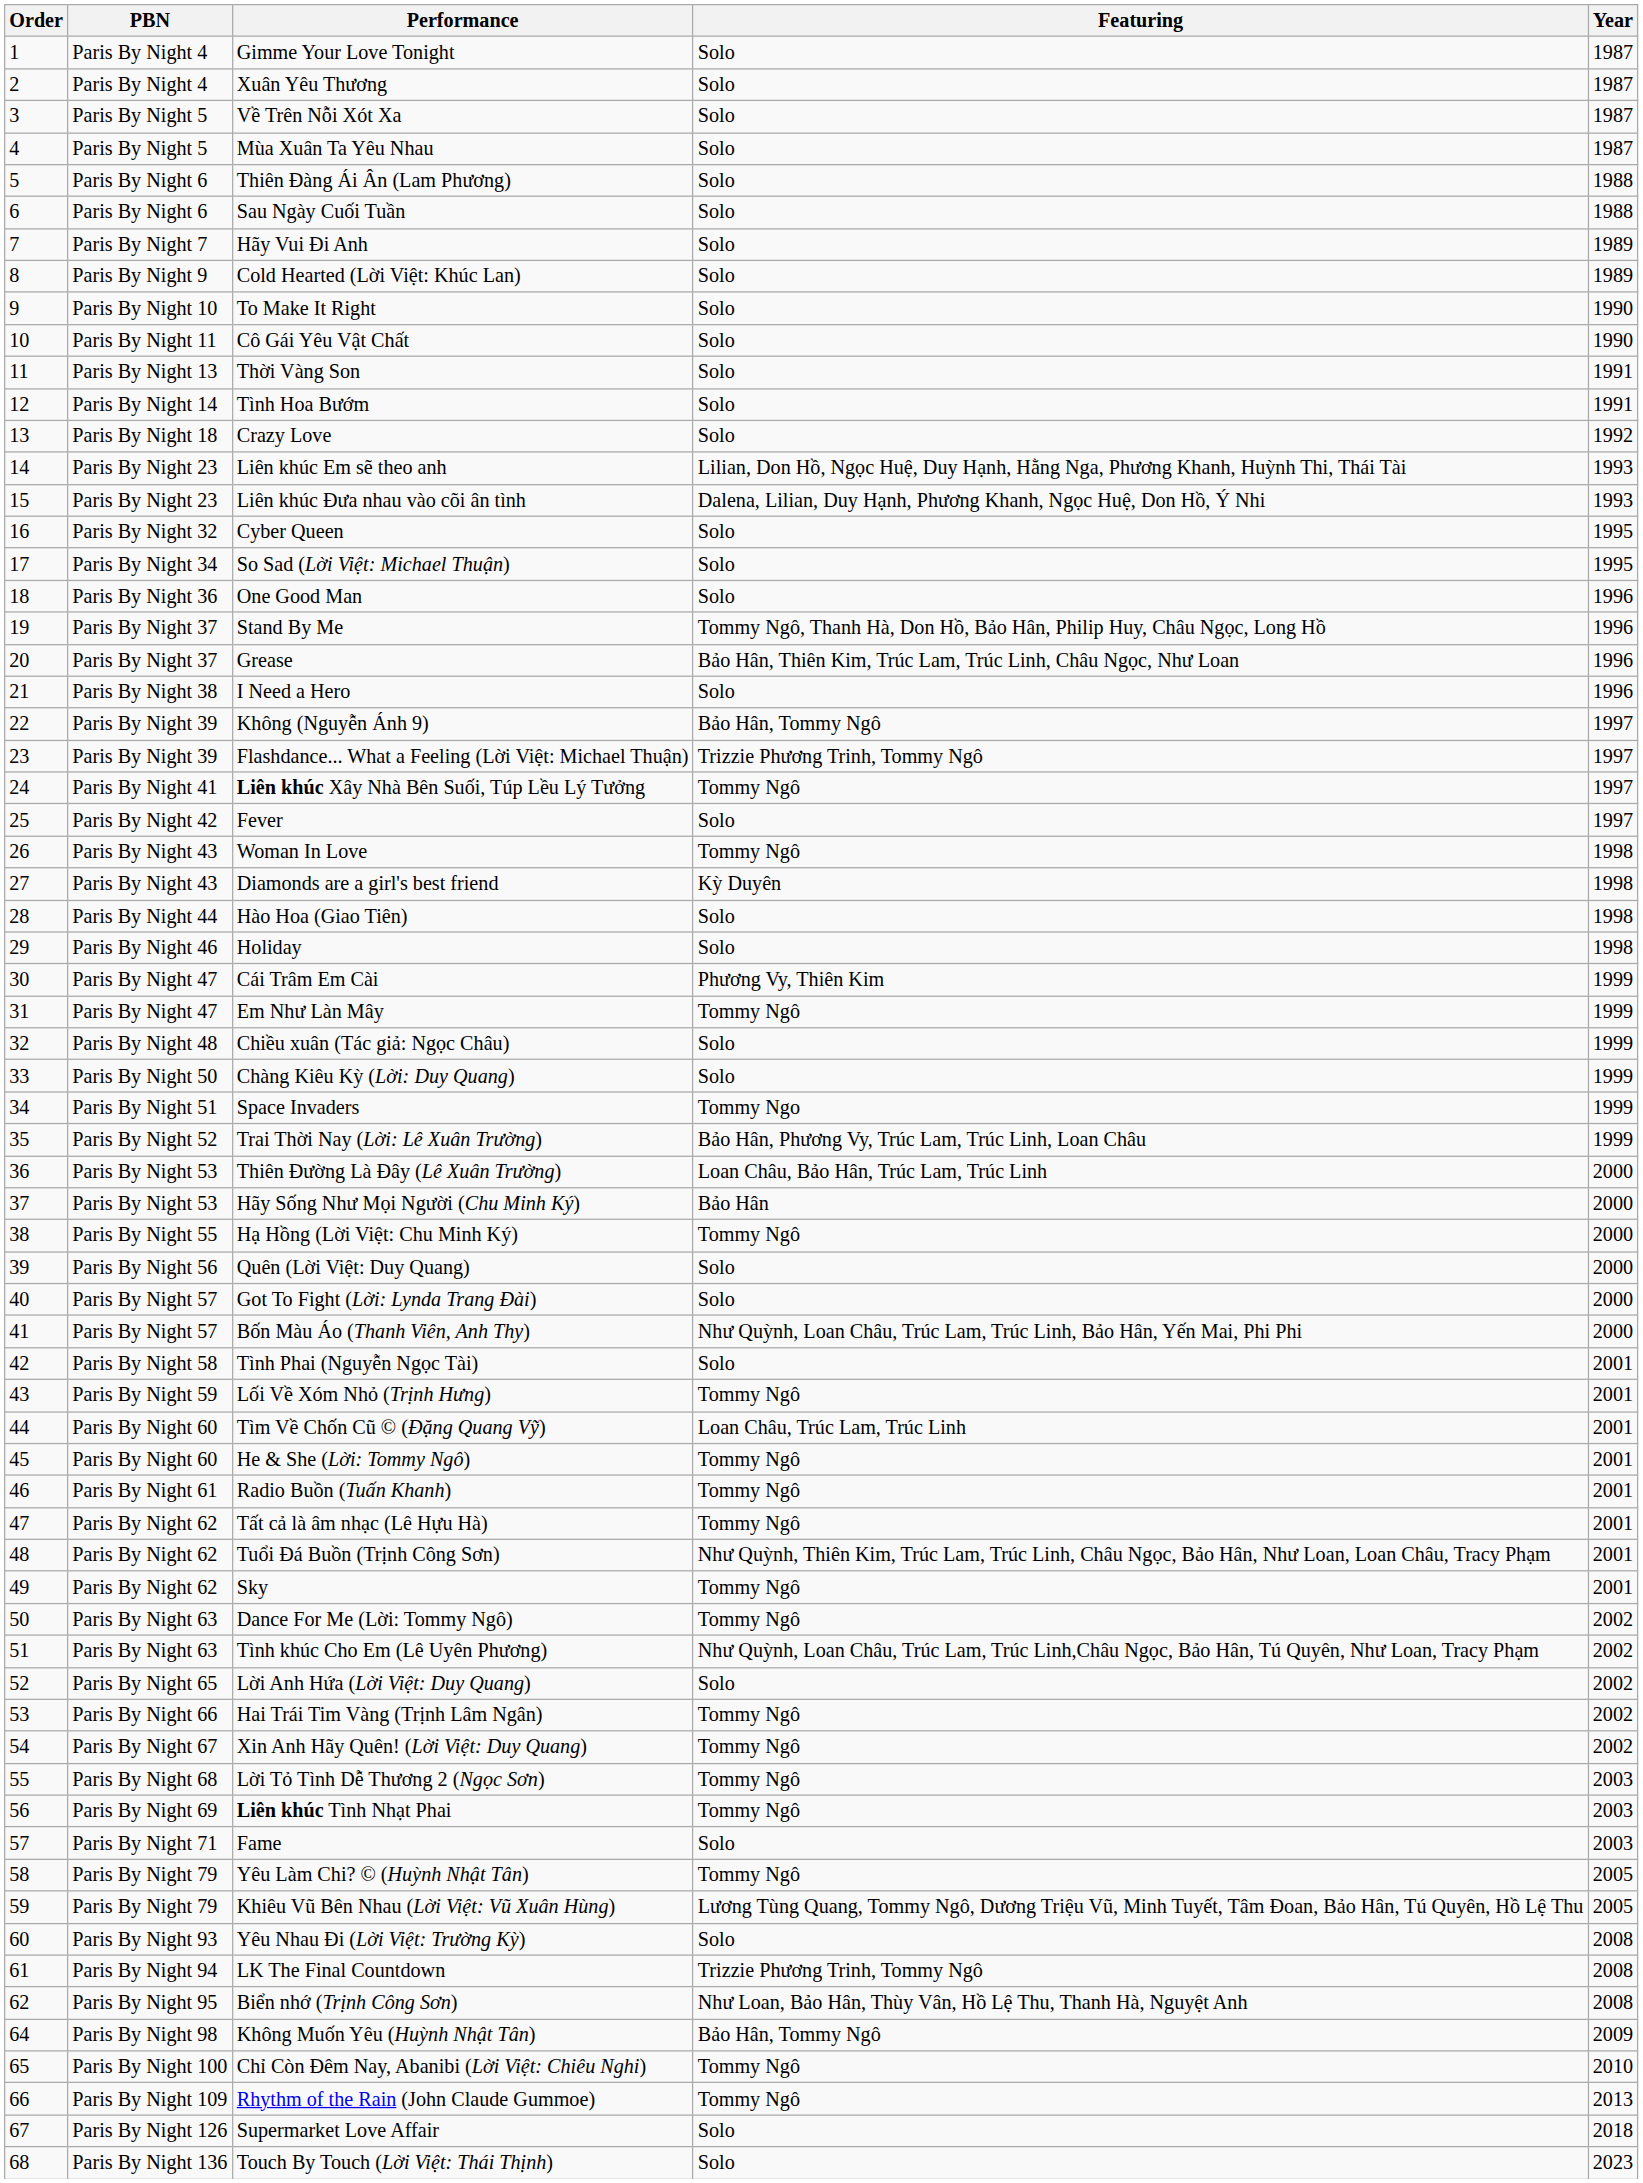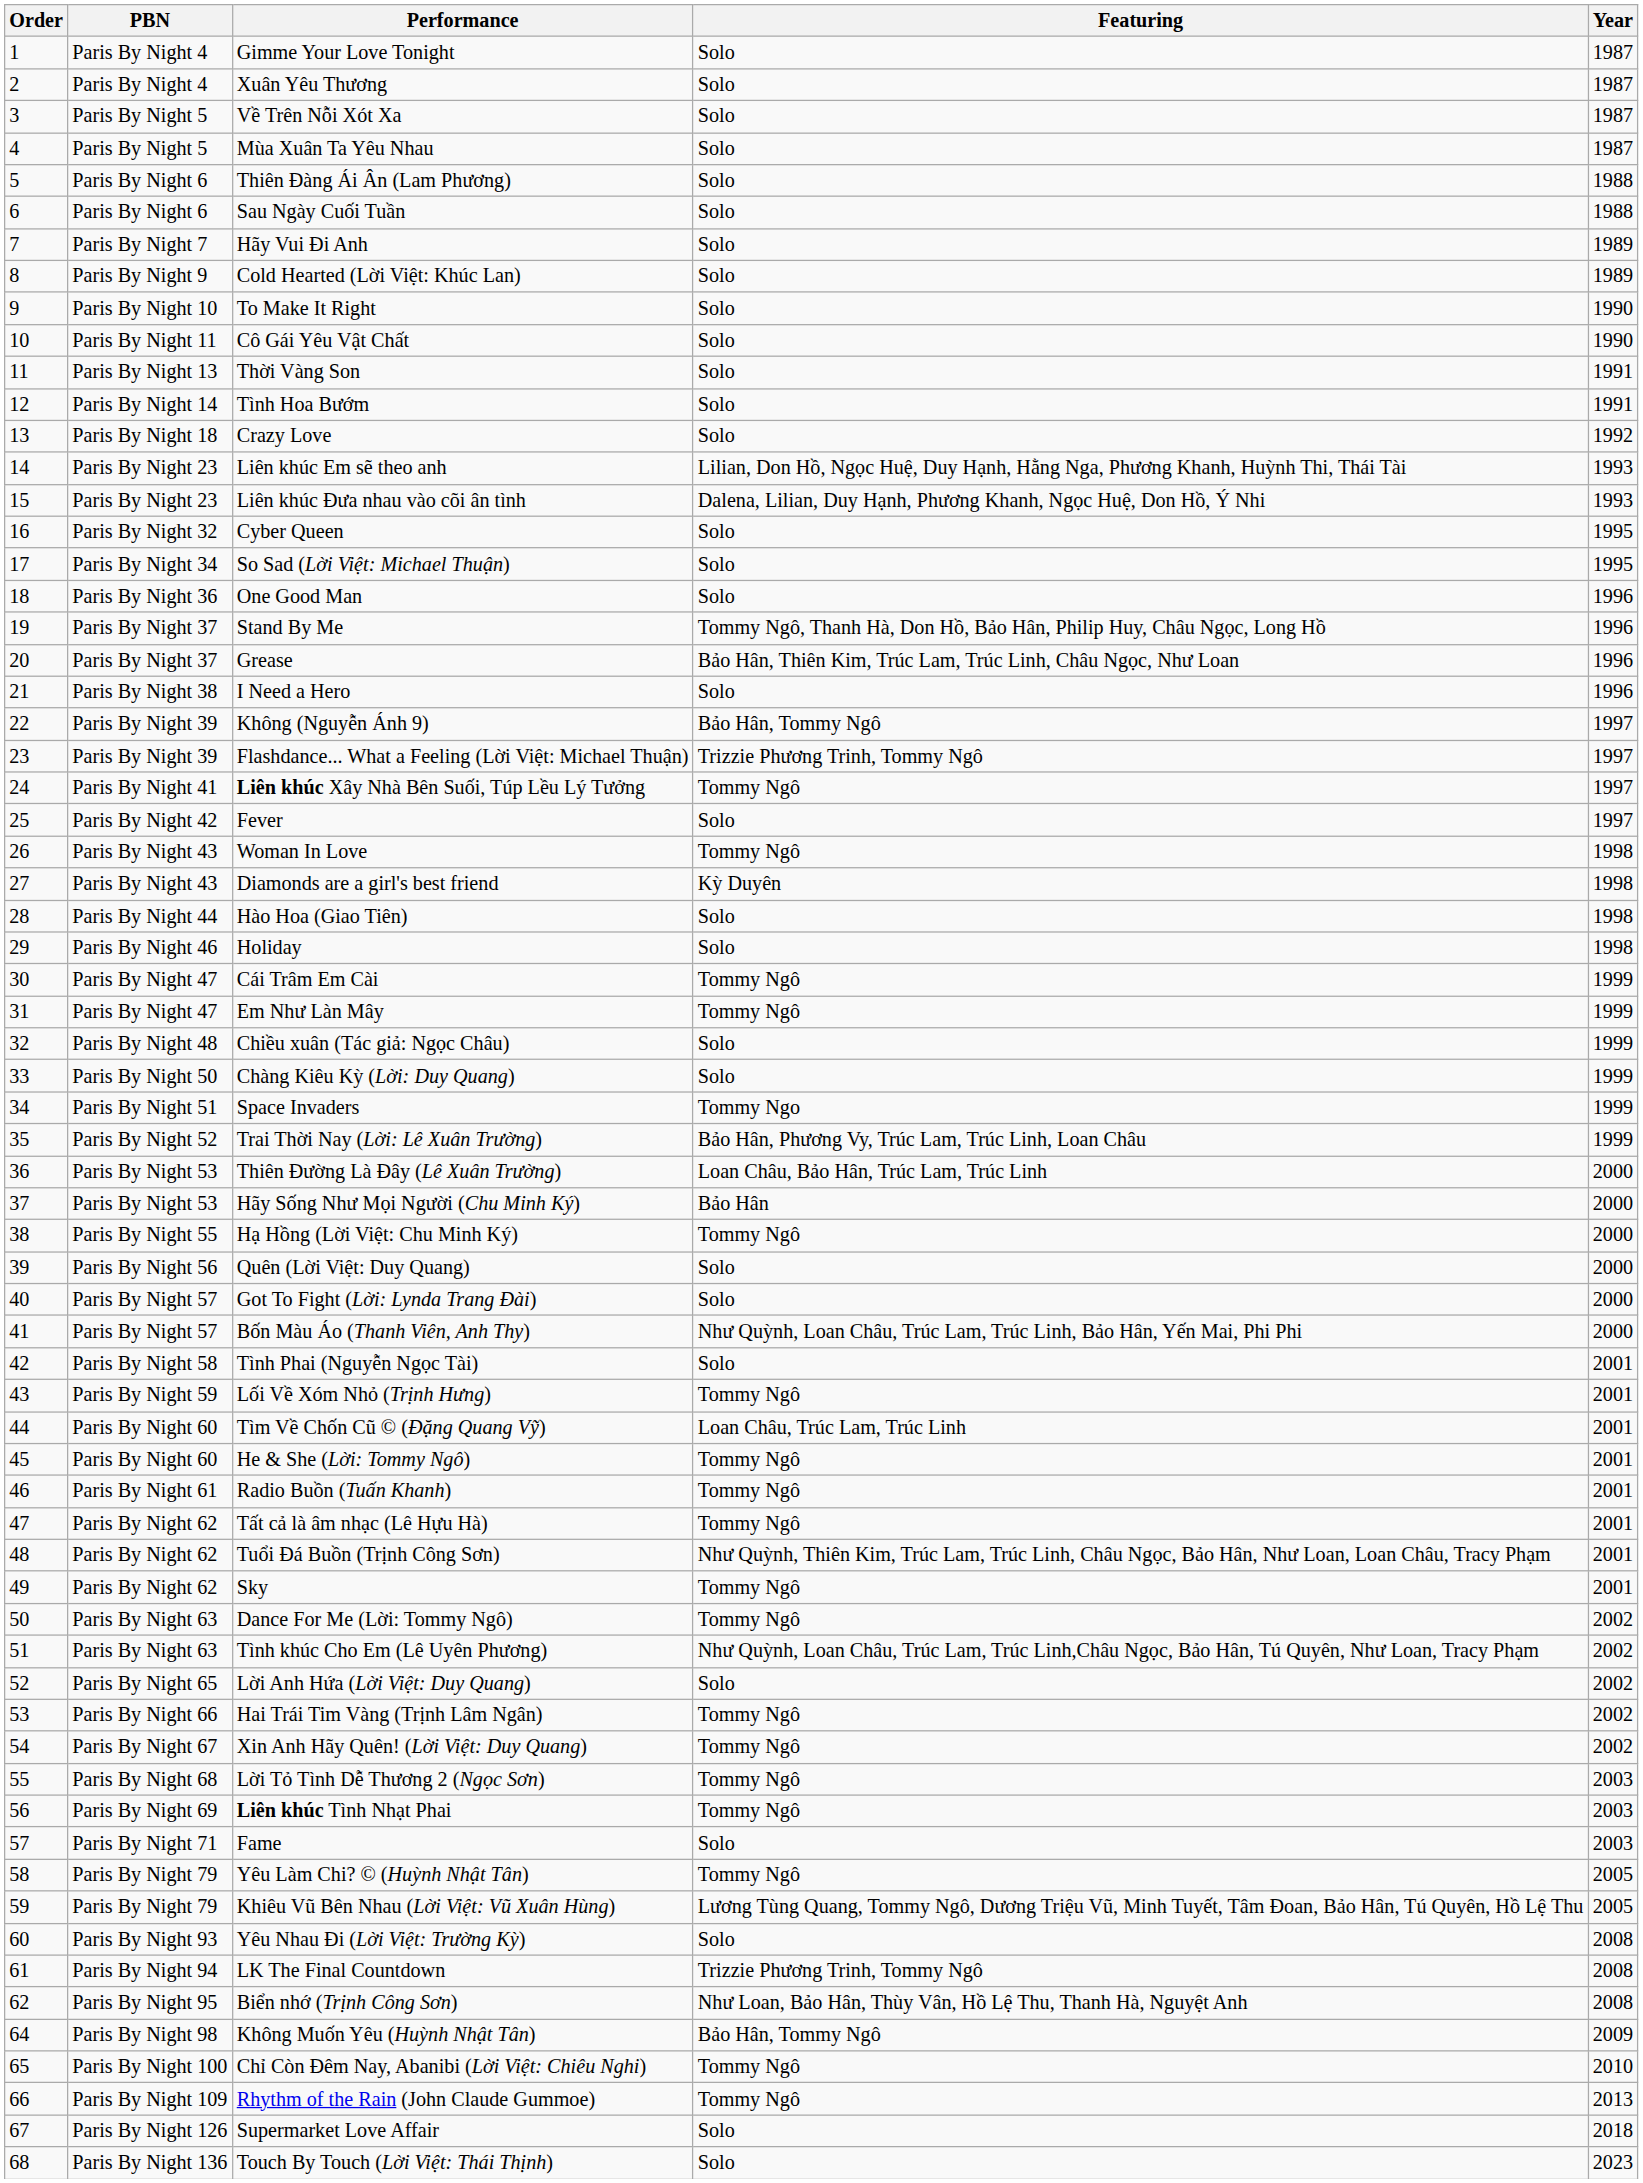Cái Trâm Em Cài | Featuring: Phương Vy, Thiên Kim -> Tommy Ngô
